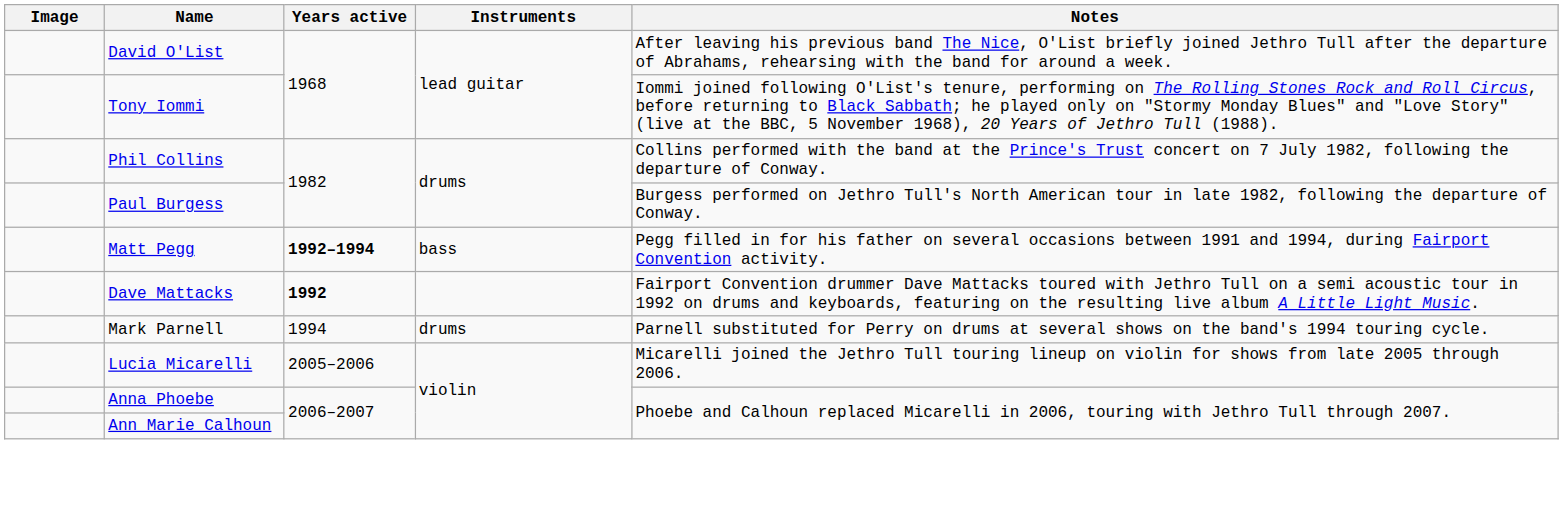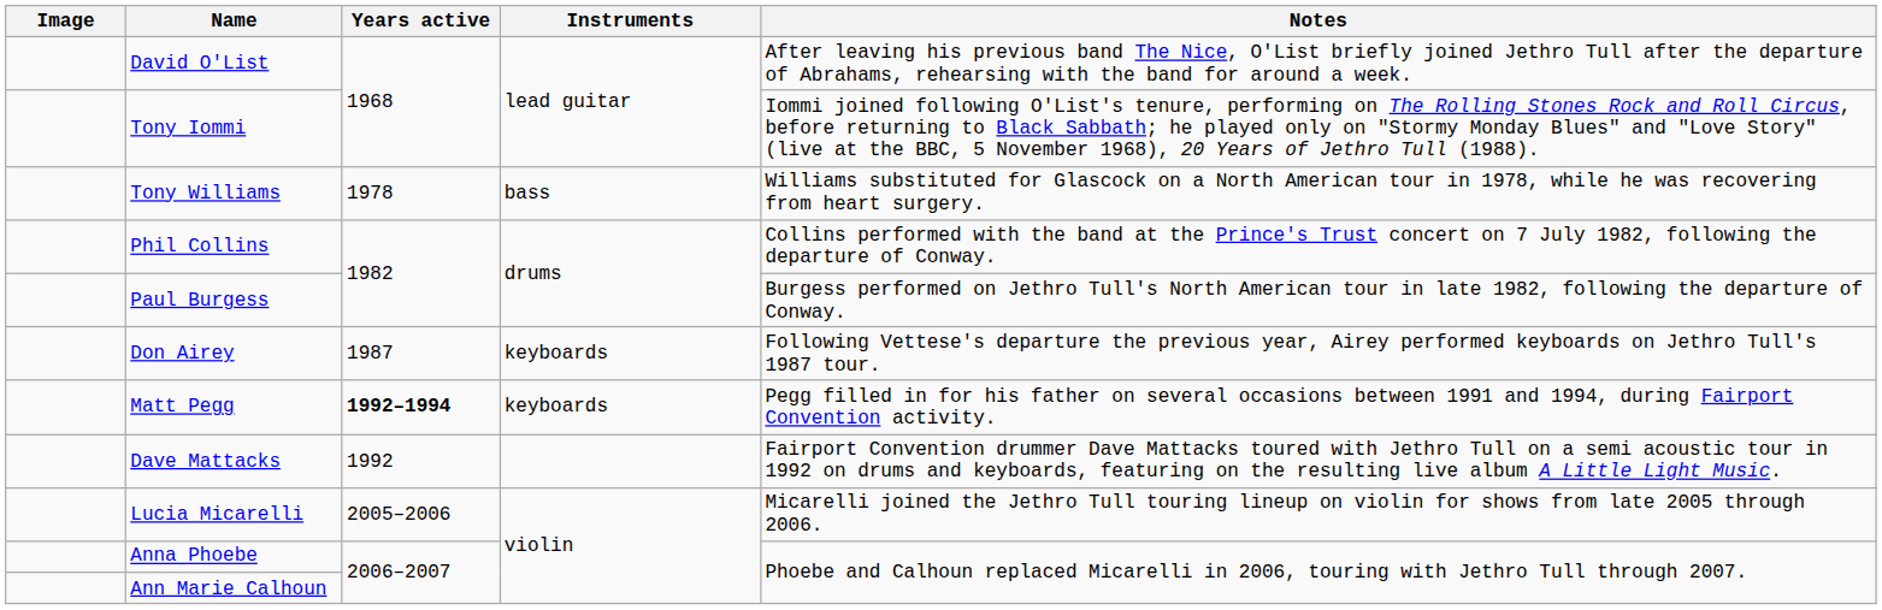+ row: Tony Williams | 1978 | bass | Williams substituted for Glascock on a North American tour in 1978, while he was recovering from heart surgery.
+ row: Don Airey | 1987 | keyboards | Following Vettese's departure the previous year, Airey performed keyboards on Jethro Tull's 1987 tour.
Matt Pegg | Instruments: bass -> keyboards
Dave Mattacks | Years active: bold -> normal
- row: Mark Parnell | 1994 | drums | Parnell substituted for Perry on drums at several shows on the band's 1994 touring cycle.
